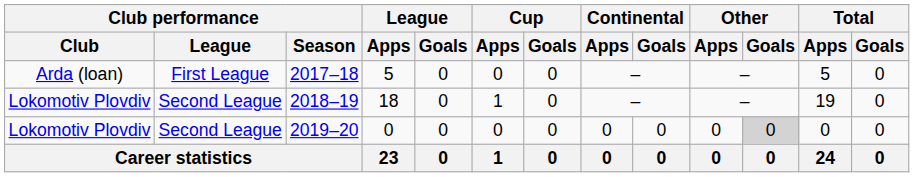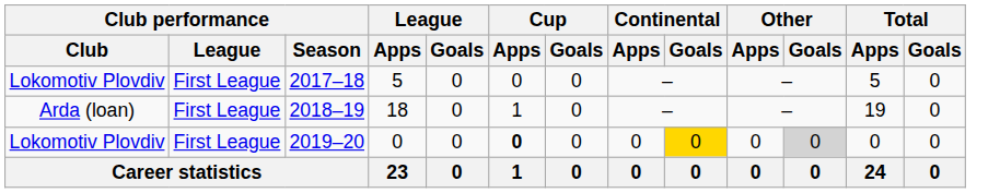2017–18 | Club performance / Club: Arda (loan) -> Lokomotiv Plovdiv
2018–19 | Club performance / Club: Lokomotiv Plovdiv -> Arda (loan)
2018–19 | Club performance / League: Second League -> First League
2019–20 | Club performance / League: Second League -> First League
2019–20 | Cup / Apps: normal -> bold
2019–20 | Continental / Goals: no background -> gold background
